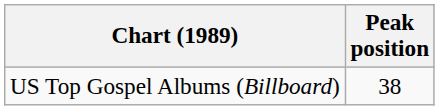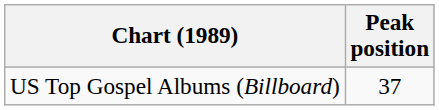US Top Gospel Albums (Billboard) | Peak position: 38 -> 37
